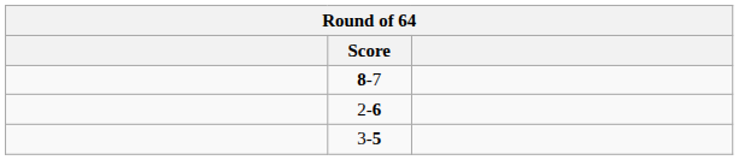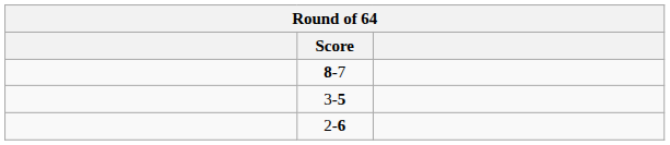rows swapped: 3-5 <-> 2-6
